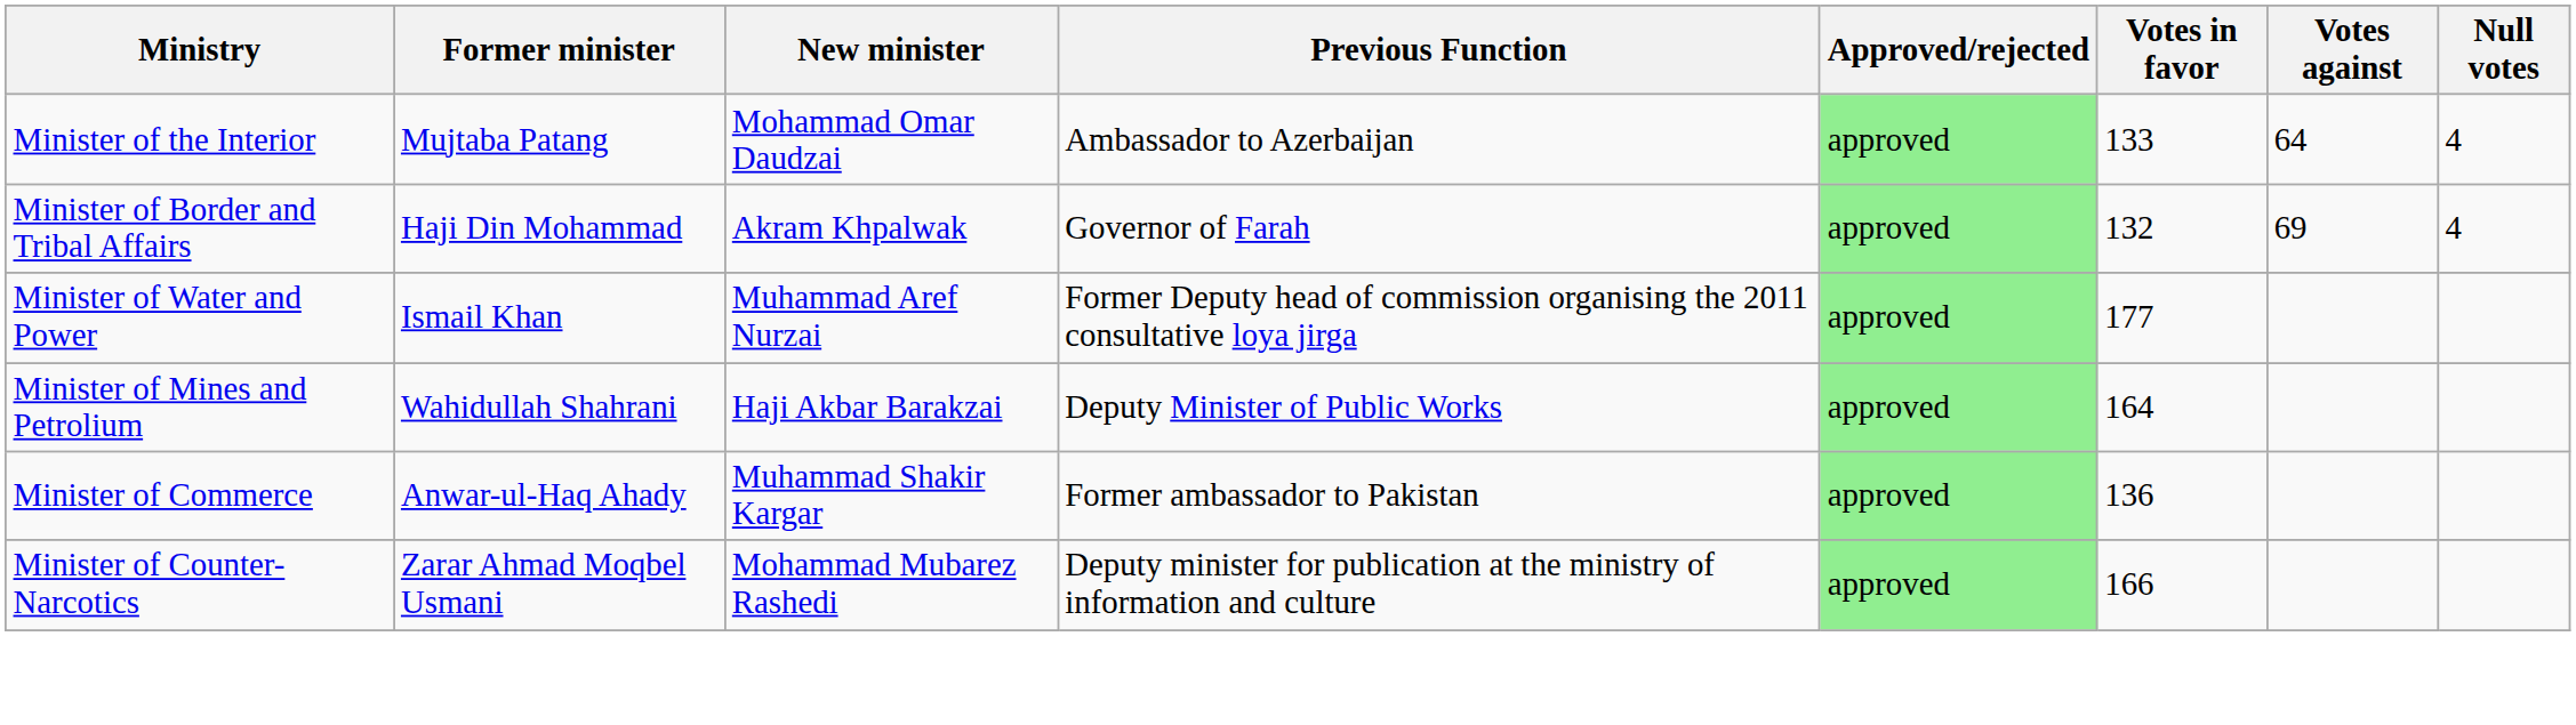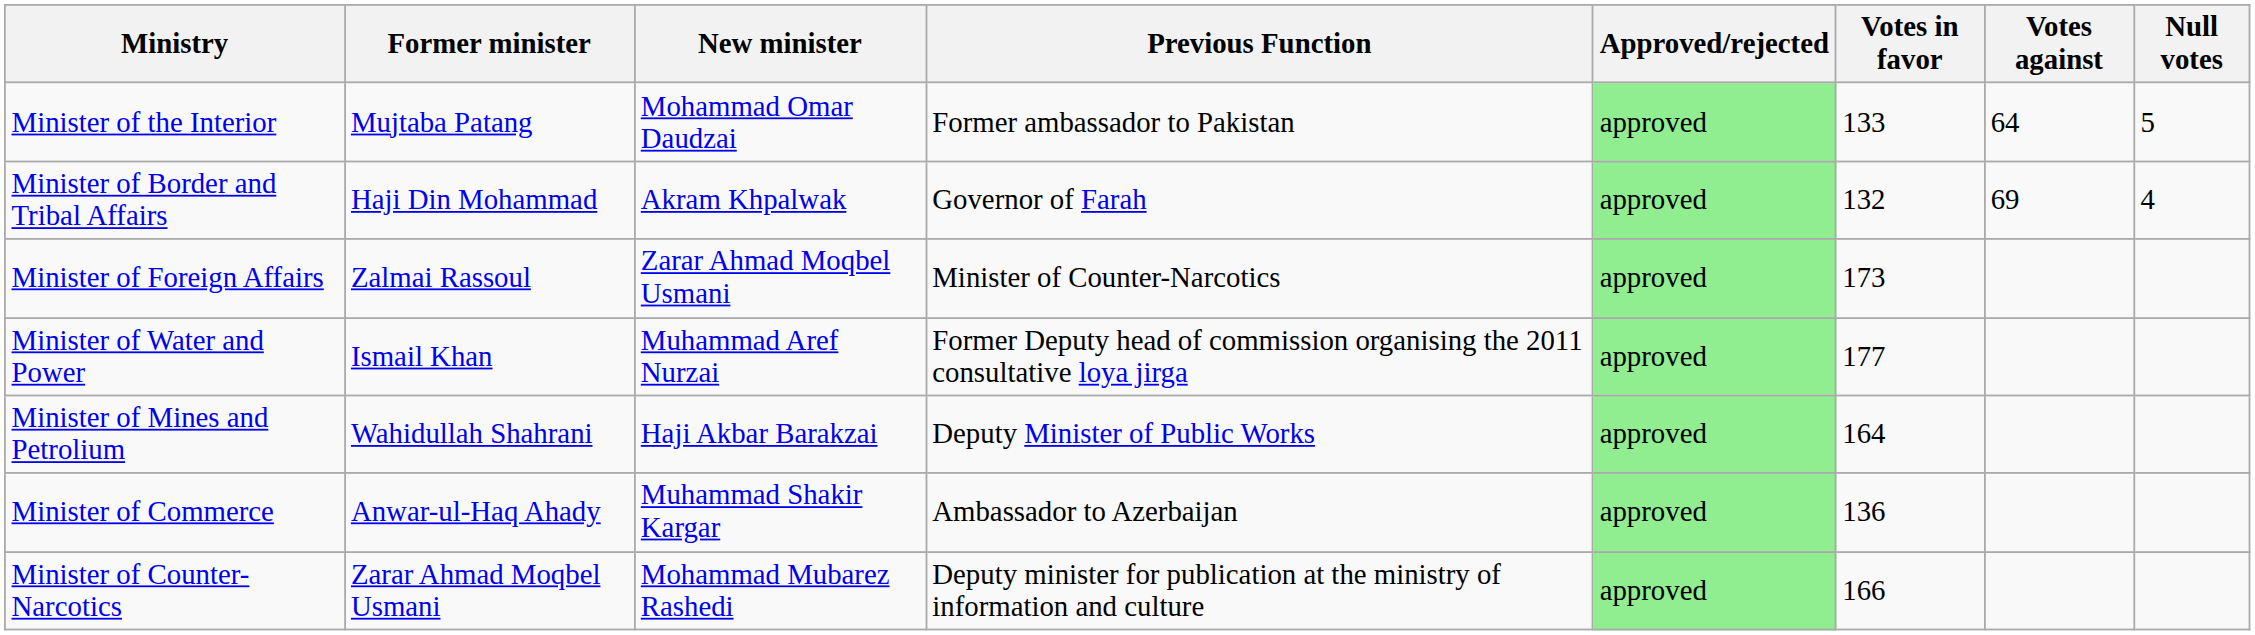Minister of the Interior | Previous Function: Ambassador to Azerbaijan -> Former ambassador to Pakistan
Minister of the Interior | Null votes: 4 -> 5
+ row: Minister of Foreign Affairs | Zalmai Rassoul | Zarar Ahmad Moqbel Usmani | Minister of Counter-Narcotics | approved | 173
Minister of Commerce | Previous Function: Former ambassador to Pakistan -> Ambassador to Azerbaijan
